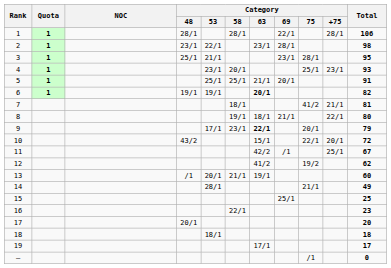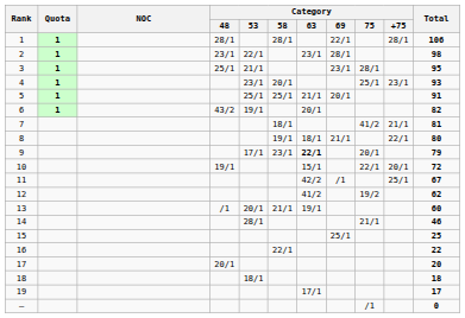6 | Category / 48: 19/1 -> 43/2
6 | Category / 63: bold -> normal
10 | Category / 48: 43/2 -> 19/1
14 | Total: 49 -> 46
16 | Total: 23 -> 22
